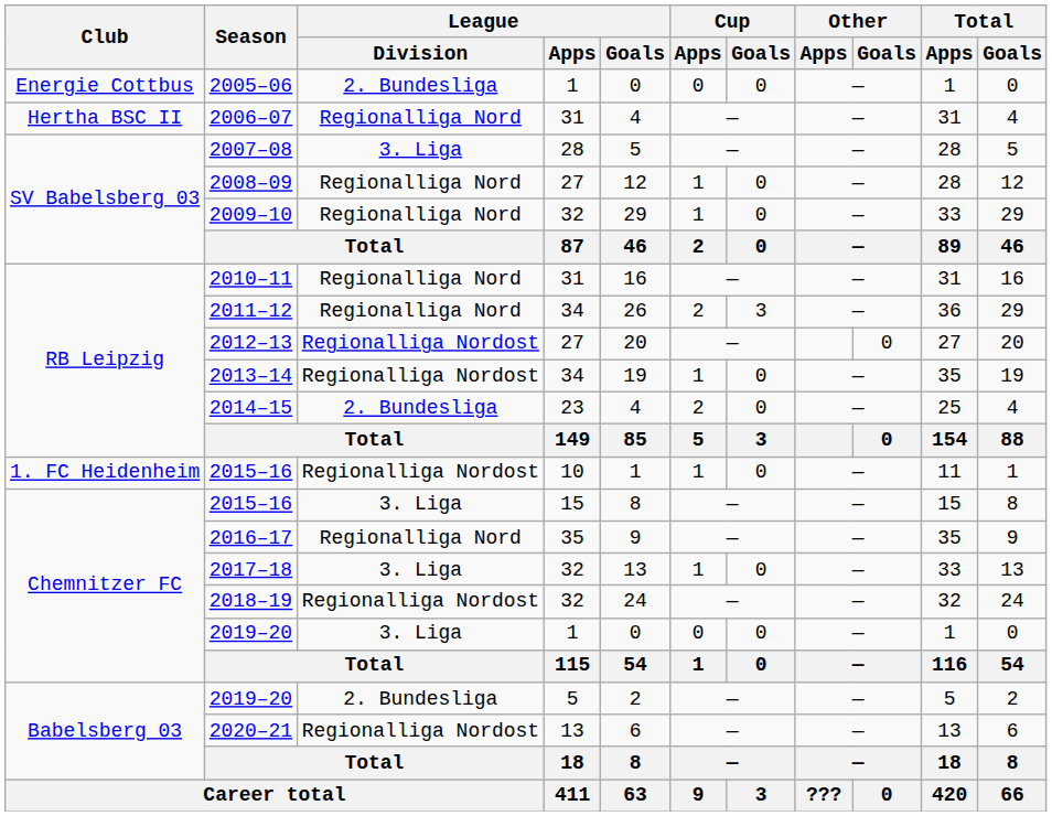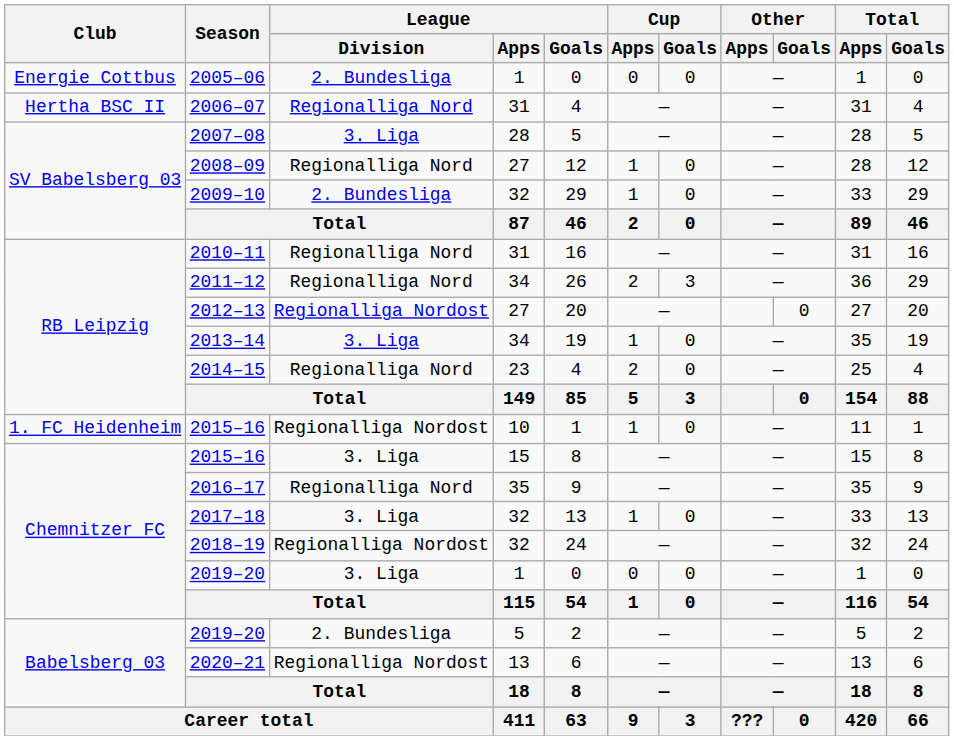2009–10 | League / Division: Regionalliga Nord -> 2. Bundesliga
2013–14 | League / Division: Regionalliga Nordost -> 3. Liga
2014–15 | League / Division: 2. Bundesliga -> Regionalliga Nord
